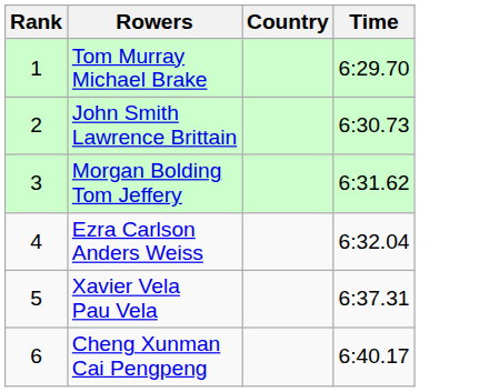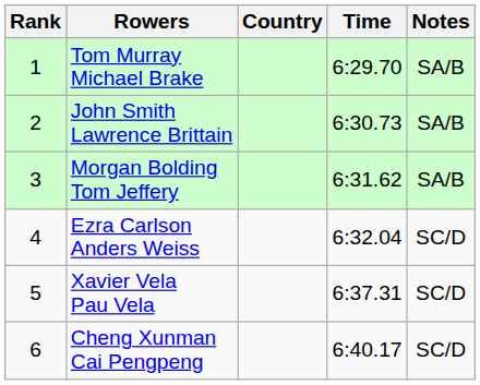+ column: Notes | SA/B | SA/B | SA/B | SC/D | SC/D | SC/D
